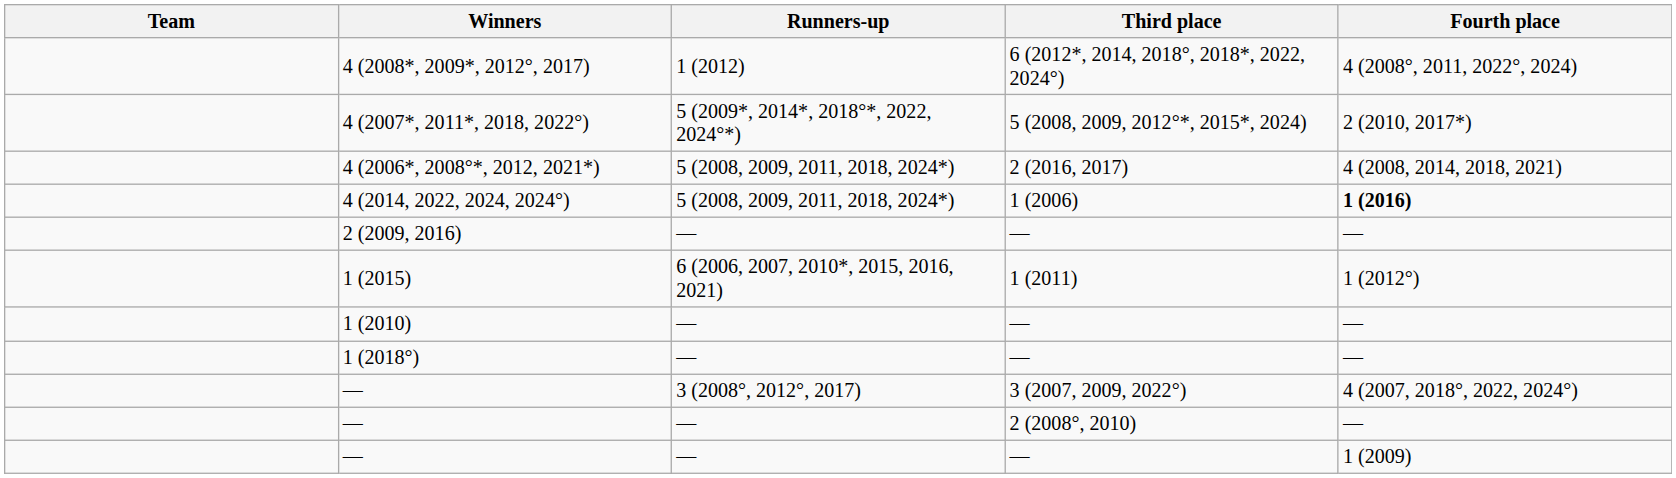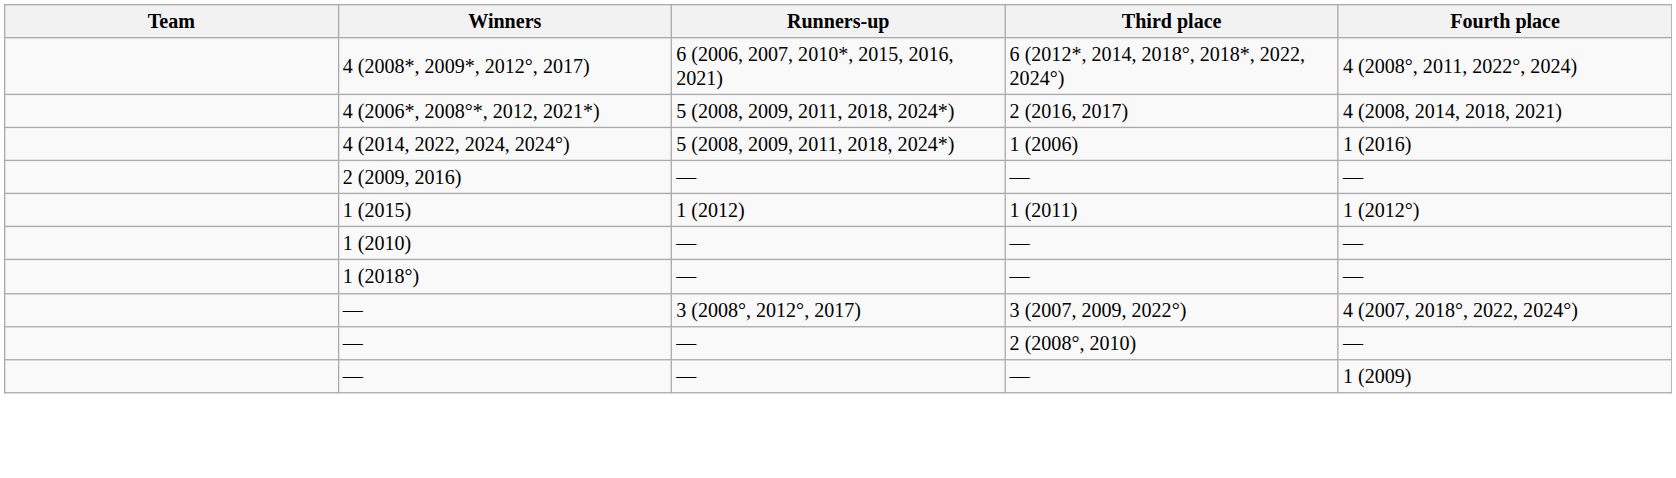4 (2008*, 2009*, 2012°, 2017) | Runners-up: 1 (2012) -> 6 (2006, 2007, 2010*, 2015, 2016, 2021)
- row: 4 (2007*, 2011*, 2018, 2022°) | 5 (2009*, 2014*, 2018°*, 2022, 2024°*) | 5 (2008, 2009, 2012°*, 2015*, 2024) | 2 (2010, 2017*)
4 (2014, 2022, 2024, 2024°) | Fourth place: bold -> normal
1 (2015) | Runners-up: 6 (2006, 2007, 2010*, 2015, 2016, 2021) -> 1 (2012)
